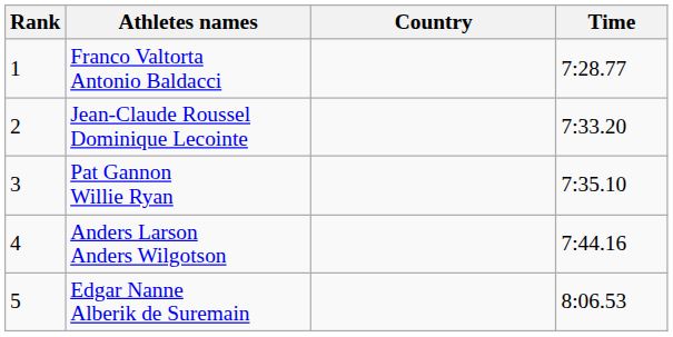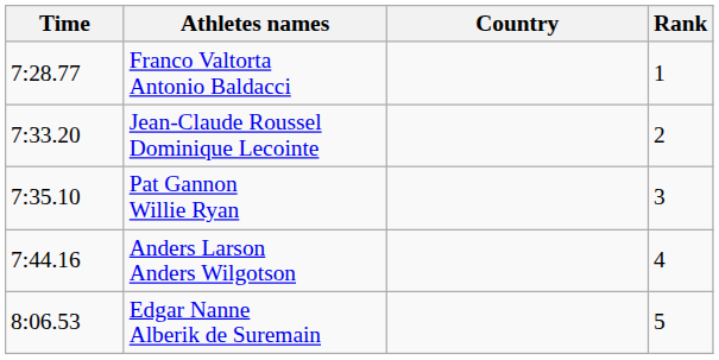columns swapped: Rank <-> Time
